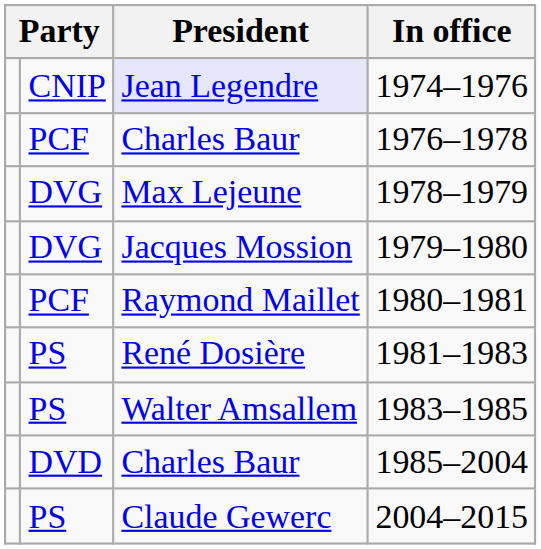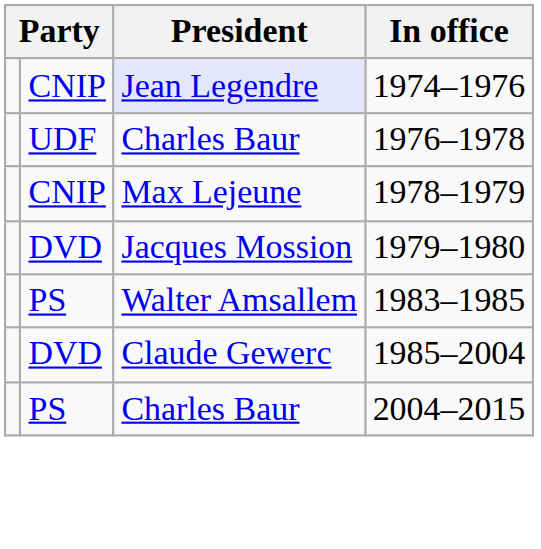1976–1978 | column 2: PCF -> UDF
1978–1979 | column 2: DVG -> CNIP
1979–1980 | column 2: DVG -> DVD
- row: PCF | Raymond Maillet | 1980–1981
- row: PS | René Dosière | 1981–1983
1985–2004 | President: Charles Baur -> Claude Gewerc
2004–2015 | President: Claude Gewerc -> Charles Baur
